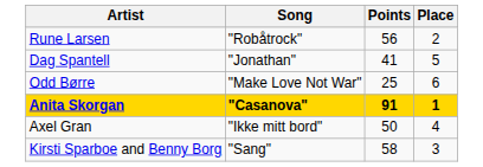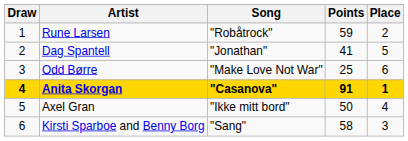+ column: Draw | 1 | 2 | 3 | 4 | 5 | 6
Rune Larsen | Points: 56 -> 59
